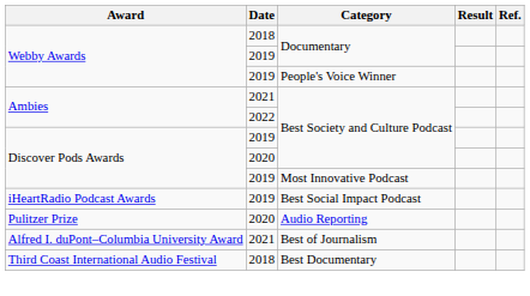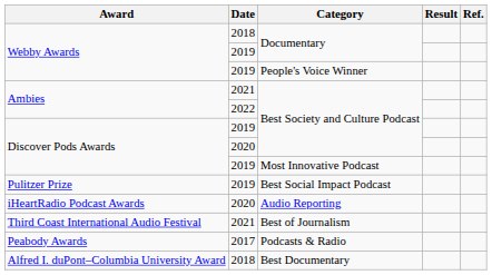Best Social Impact Podcast | Award: iHeartRadio Podcast Awards -> Pulitzer Prize
Audio Reporting | Award: Pulitzer Prize -> iHeartRadio Podcast Awards
Best of Journalism | Award: Alfred I. duPont–Columbia University Award -> Third Coast International Audio Festival
+ row: Peabody Awards | 2017 | Podcasts & Radio
Best Documentary | Award: Third Coast International Audio Festival -> Alfred I. duPont–Columbia University Award
